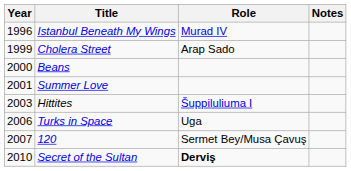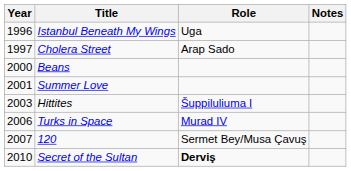Istanbul Beneath My Wings | Role: Murad IV -> Uga
Cholera Street | Year: 1999 -> 1997
Turks in Space | Role: Uga -> Murad IV
